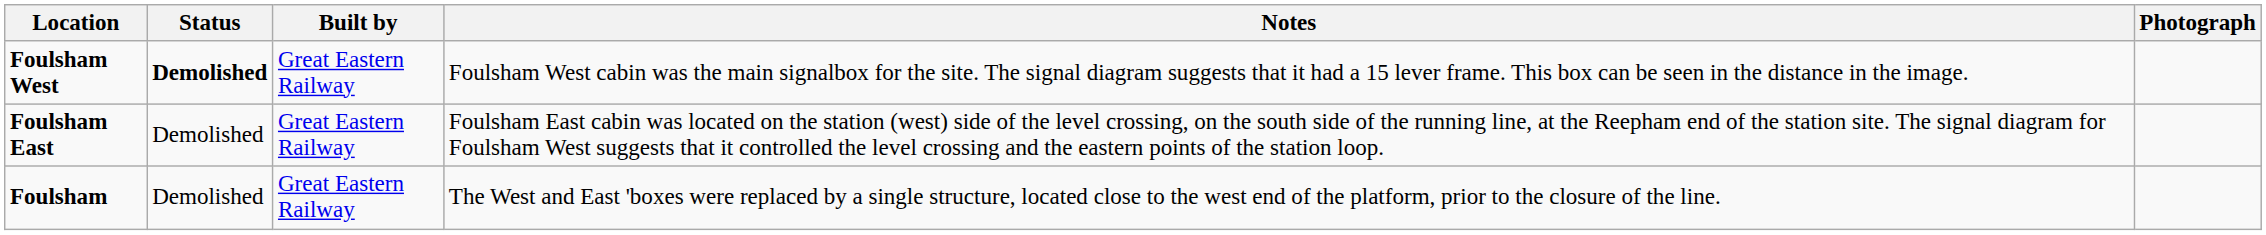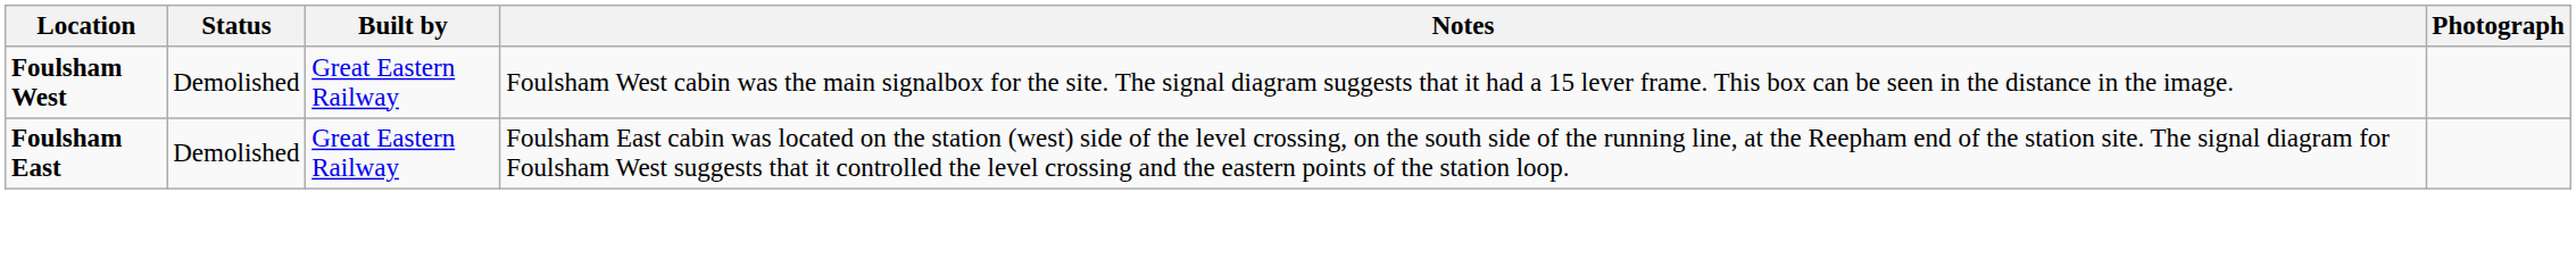Foulsham West | Status: bold -> normal
- row: Foulsham | Demolished | Great Eastern Railway | The West and East 'boxes were replaced by a single structure, located close to the west end of the platform, prior to the closure of the line.
